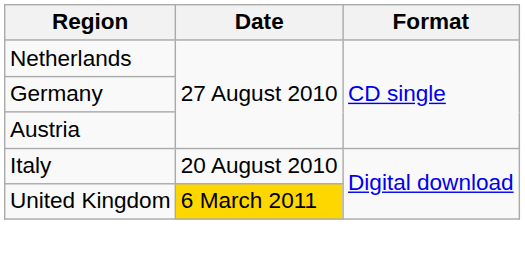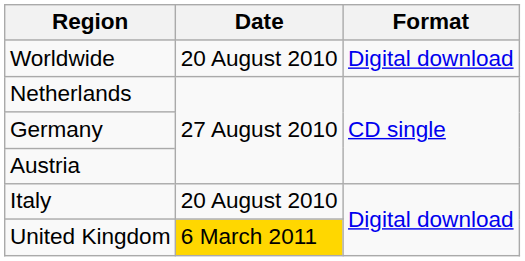+ row: Worldwide | 20 August 2010 | Digital download
